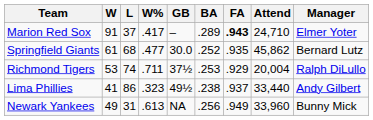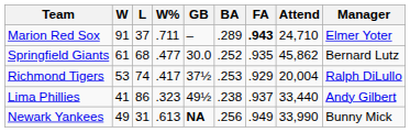Marion Red Sox | W%: .417 -> .711
Richmond Tigers | W%: .711 -> .417
Newark Yankees | GB: normal -> bold
Newark Yankees | Attend: 33,960 -> 33,990
